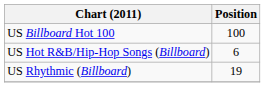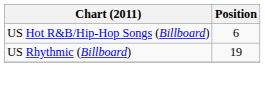- row: US Billboard Hot 100 | 100
